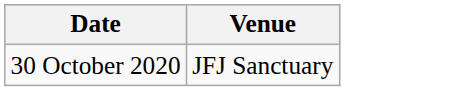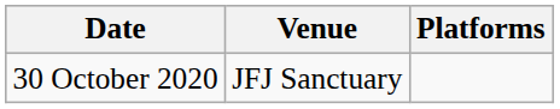+ column: Platforms
